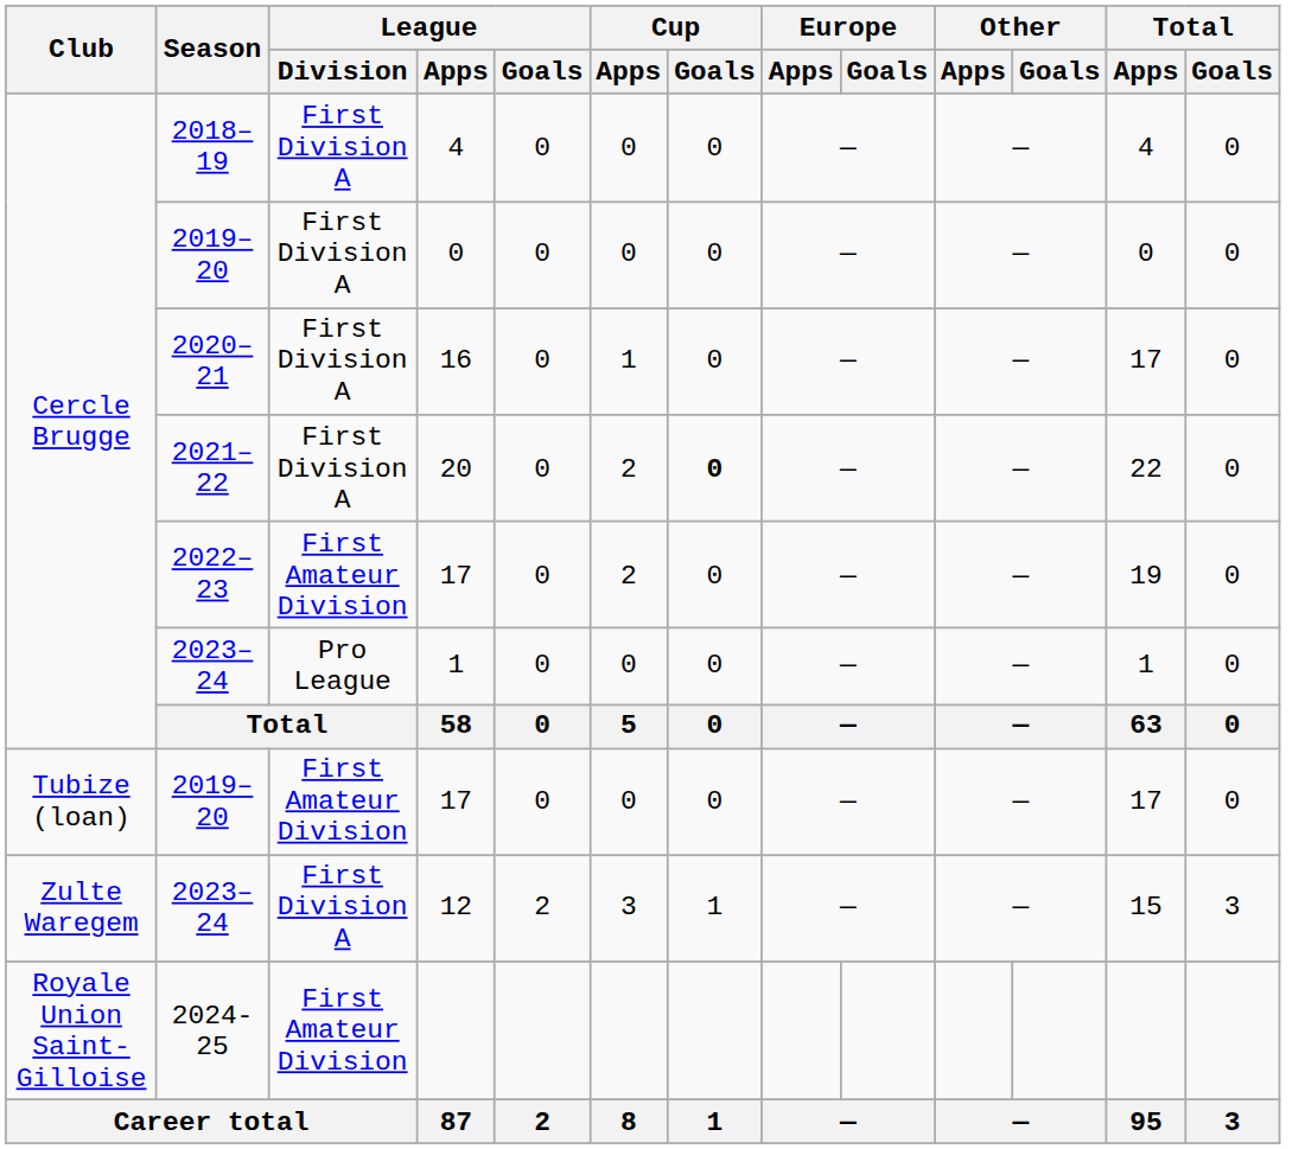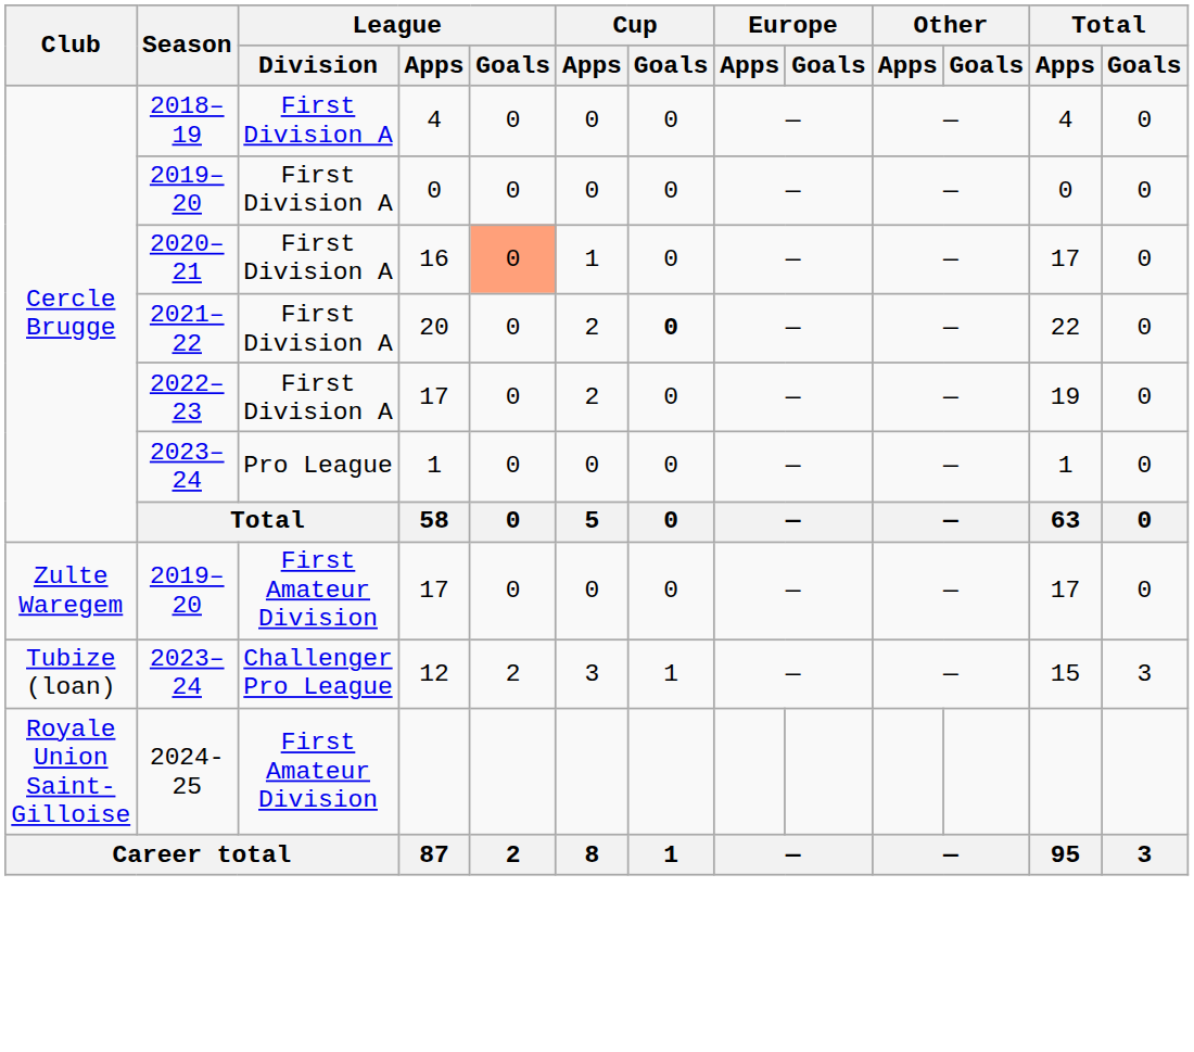16 | League / Goals: no background -> lightsalmon background
2022–23 / 17 | League / Division: First Amateur Division -> First Division A
2019–20 / 17 | Club: Tubize (loan) -> Zulte Waregem
12 | Club: Zulte Waregem -> Tubize (loan)
12 | League / Division: First Division A -> Challenger Pro League
